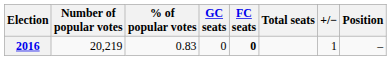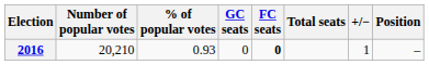2016 | Number of popular votes: 20,219 -> 20,210
2016 | % of popular votes: 0.83 -> 0.93
